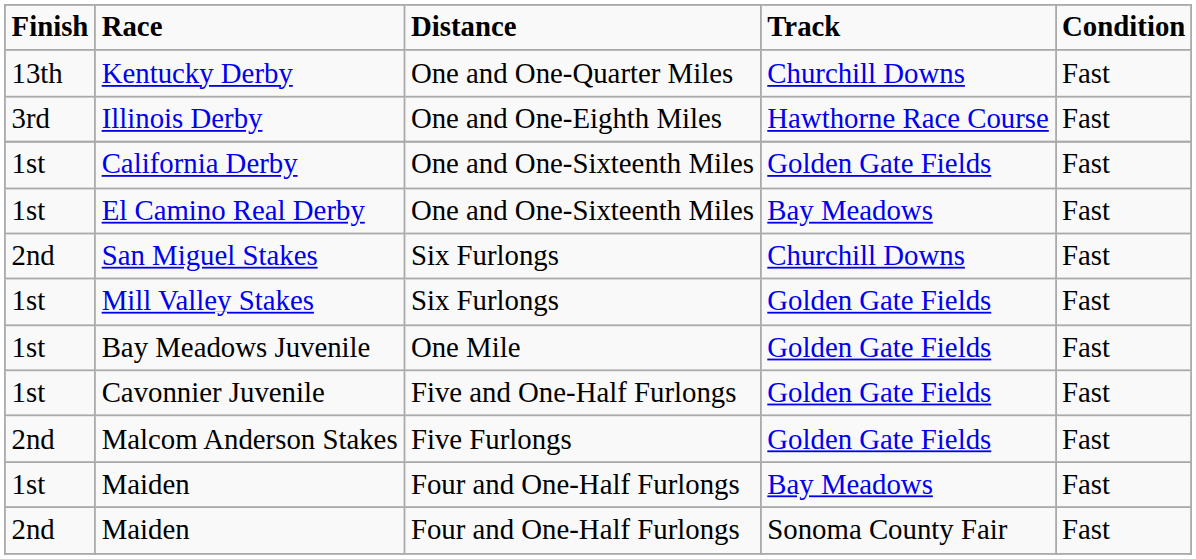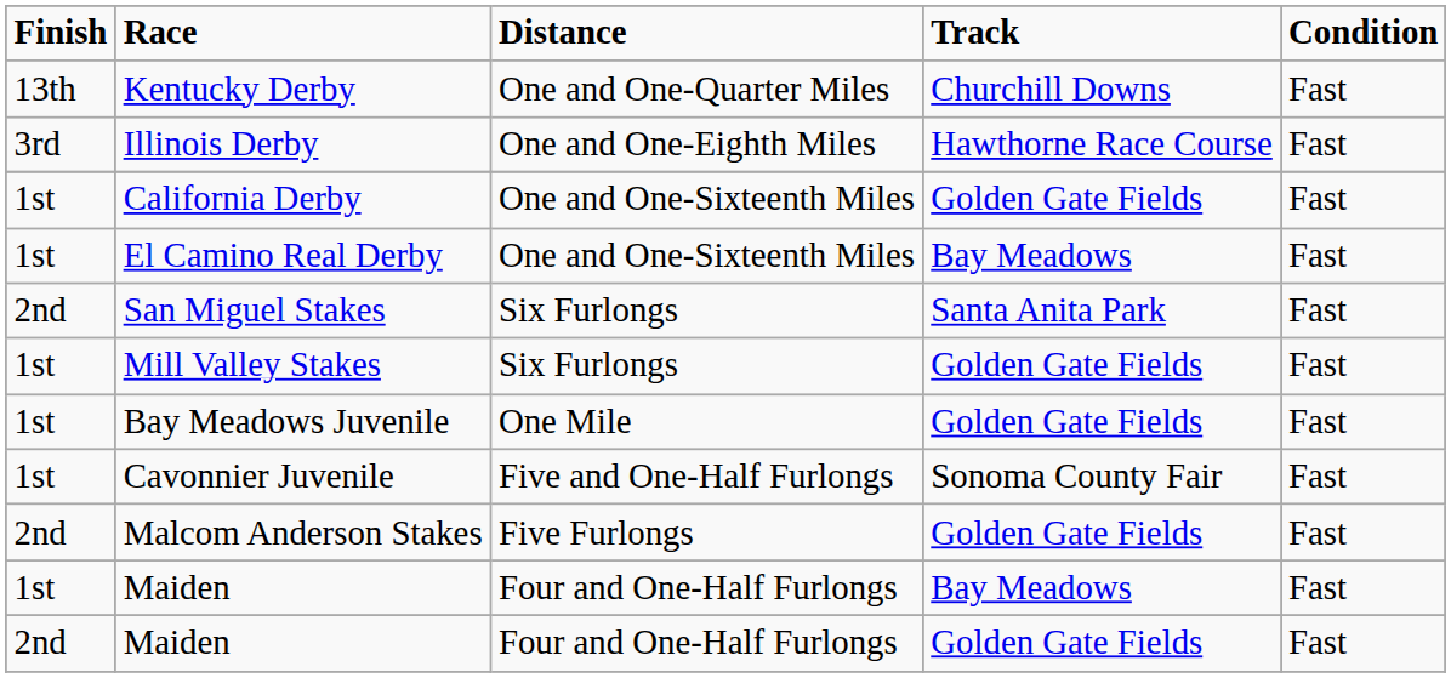San Miguel Stakes | Track: Churchill Downs -> Santa Anita Park
Cavonnier Juvenile | Track: Golden Gate Fields -> Sonoma County Fair
2nd / Maiden | Track: Sonoma County Fair -> Golden Gate Fields
